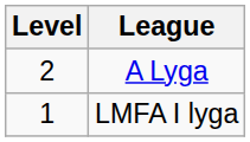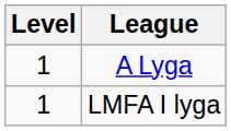A Lyga | Level: 2 -> 1
